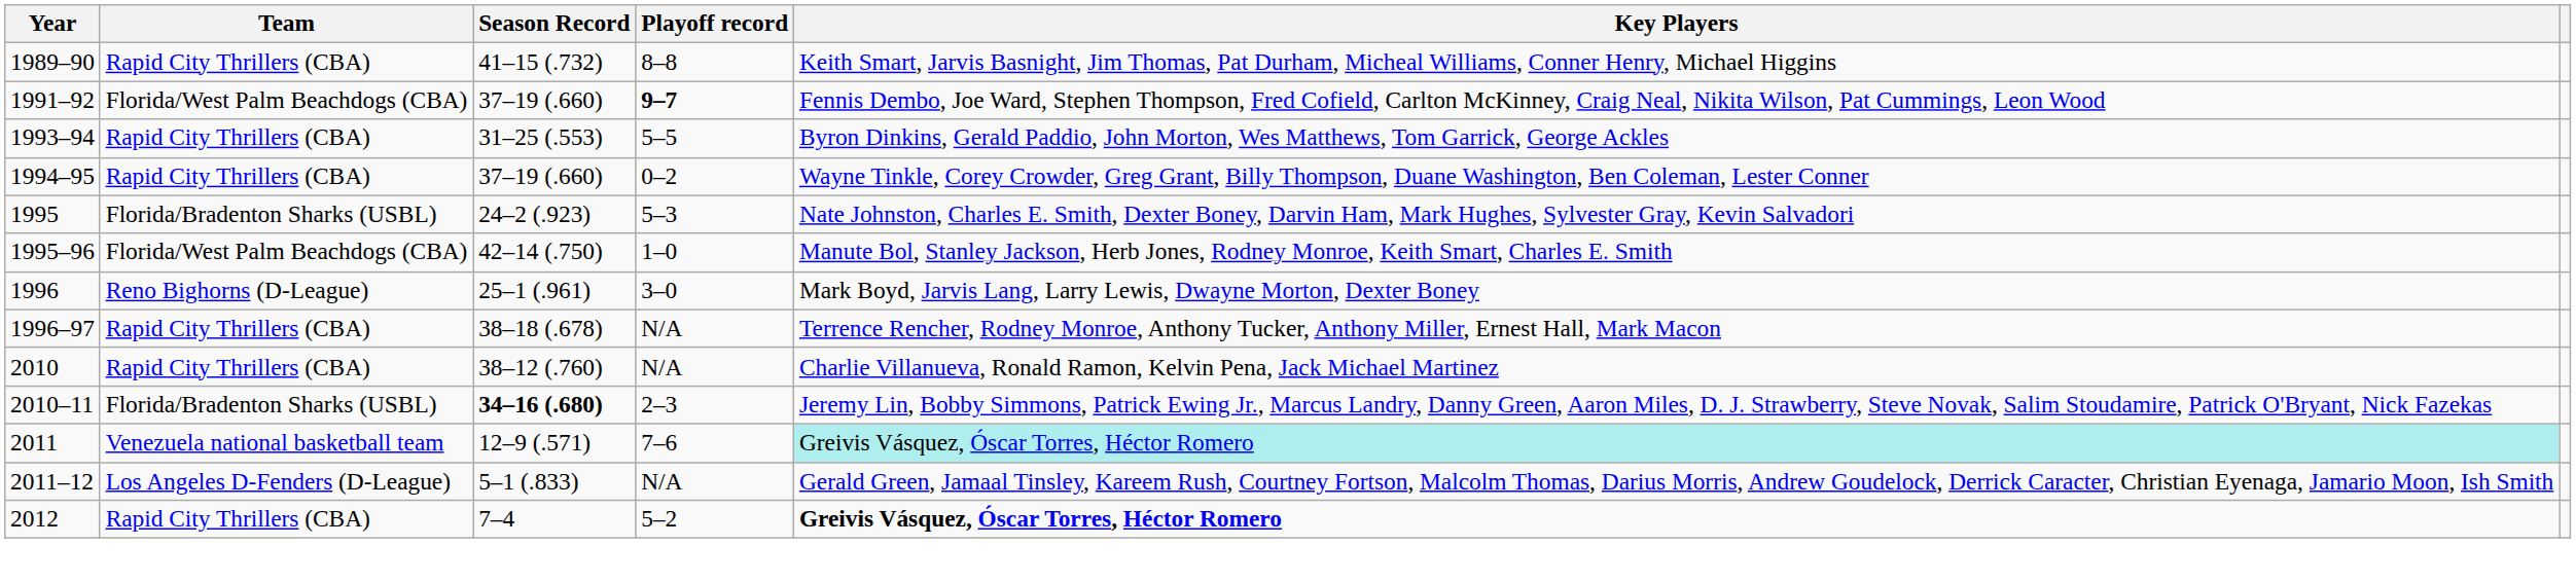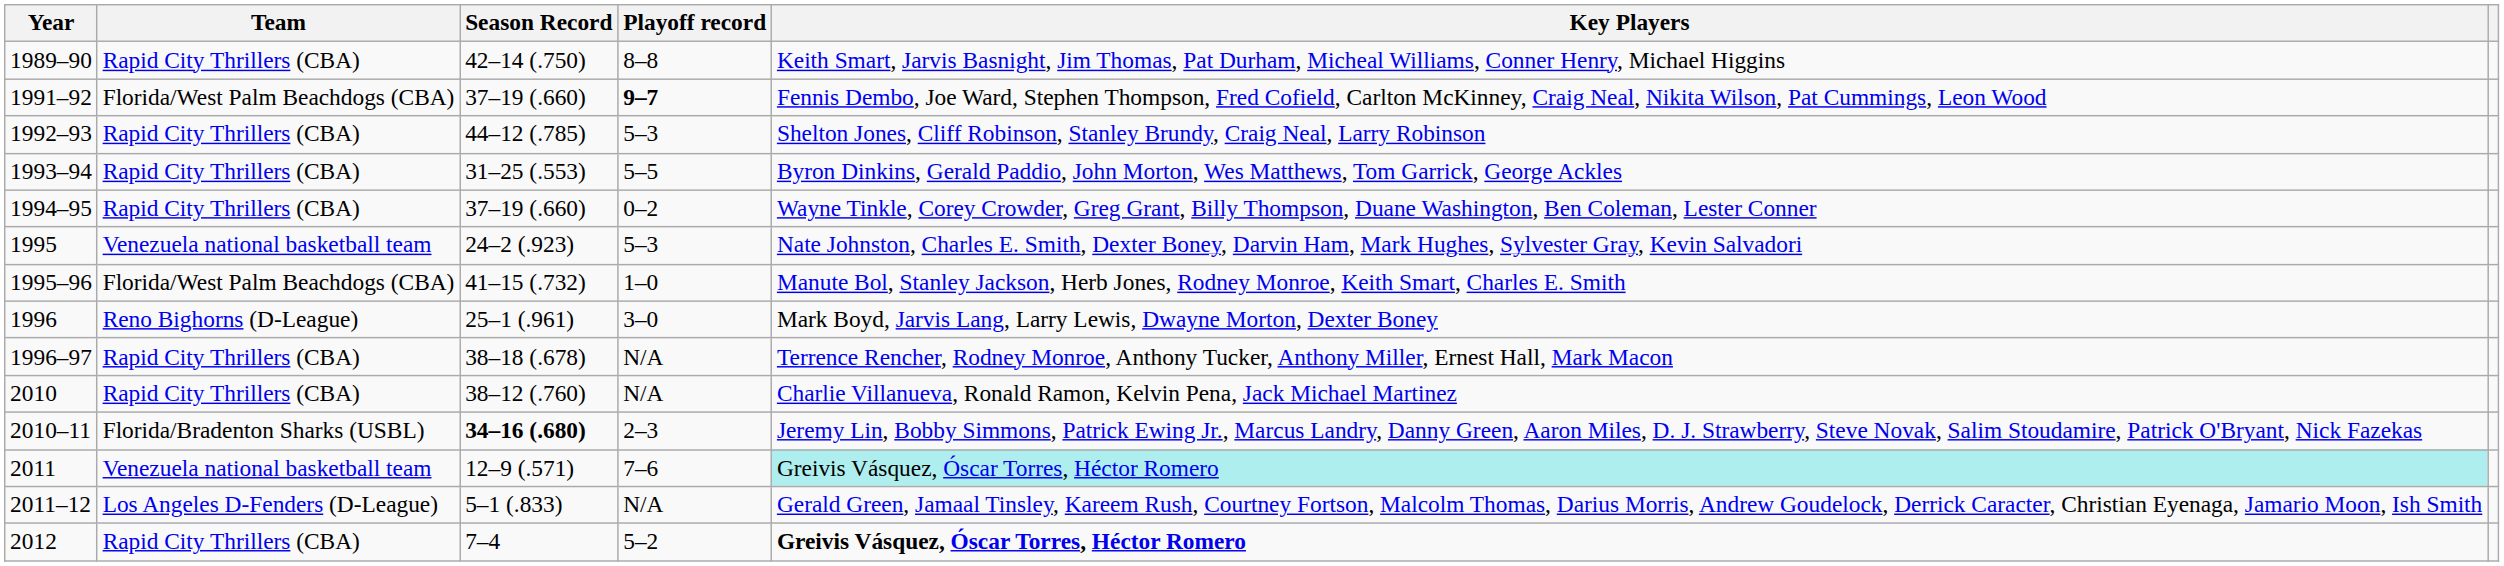1989–90 | Season Record: 41–15 (.732) -> 42–14 (.750)
+ row: 1992–93 | Rapid City Thrillers (CBA) | 44–12 (.785) | 5–3 | Shelton Jones, Cliff Robinson, Stanley Brundy, Craig Neal, Larry Robinson
1995 | Team: Florida/Bradenton Sharks (USBL) -> Venezuela national basketball team
1995–96 | Season Record: 42–14 (.750) -> 41–15 (.732)
